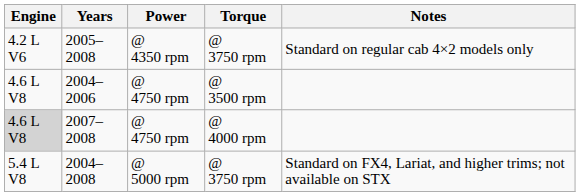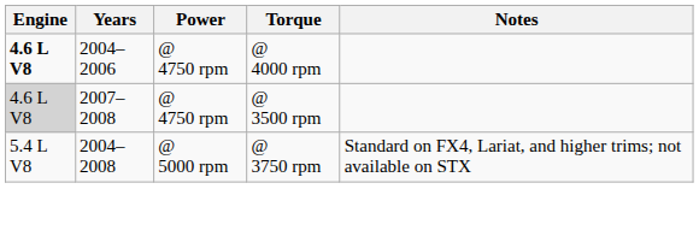- row: 4.2 L V6 | 2005–2008 | @ 4350 rpm | @ 3750 rpm | Standard on regular cab 4×2 models only
2004–2006 | Engine: normal -> bold
2004–2006 | Torque: @ 3500 rpm -> @ 4000 rpm
2007–2008 | Torque: @ 4000 rpm -> @ 3500 rpm
